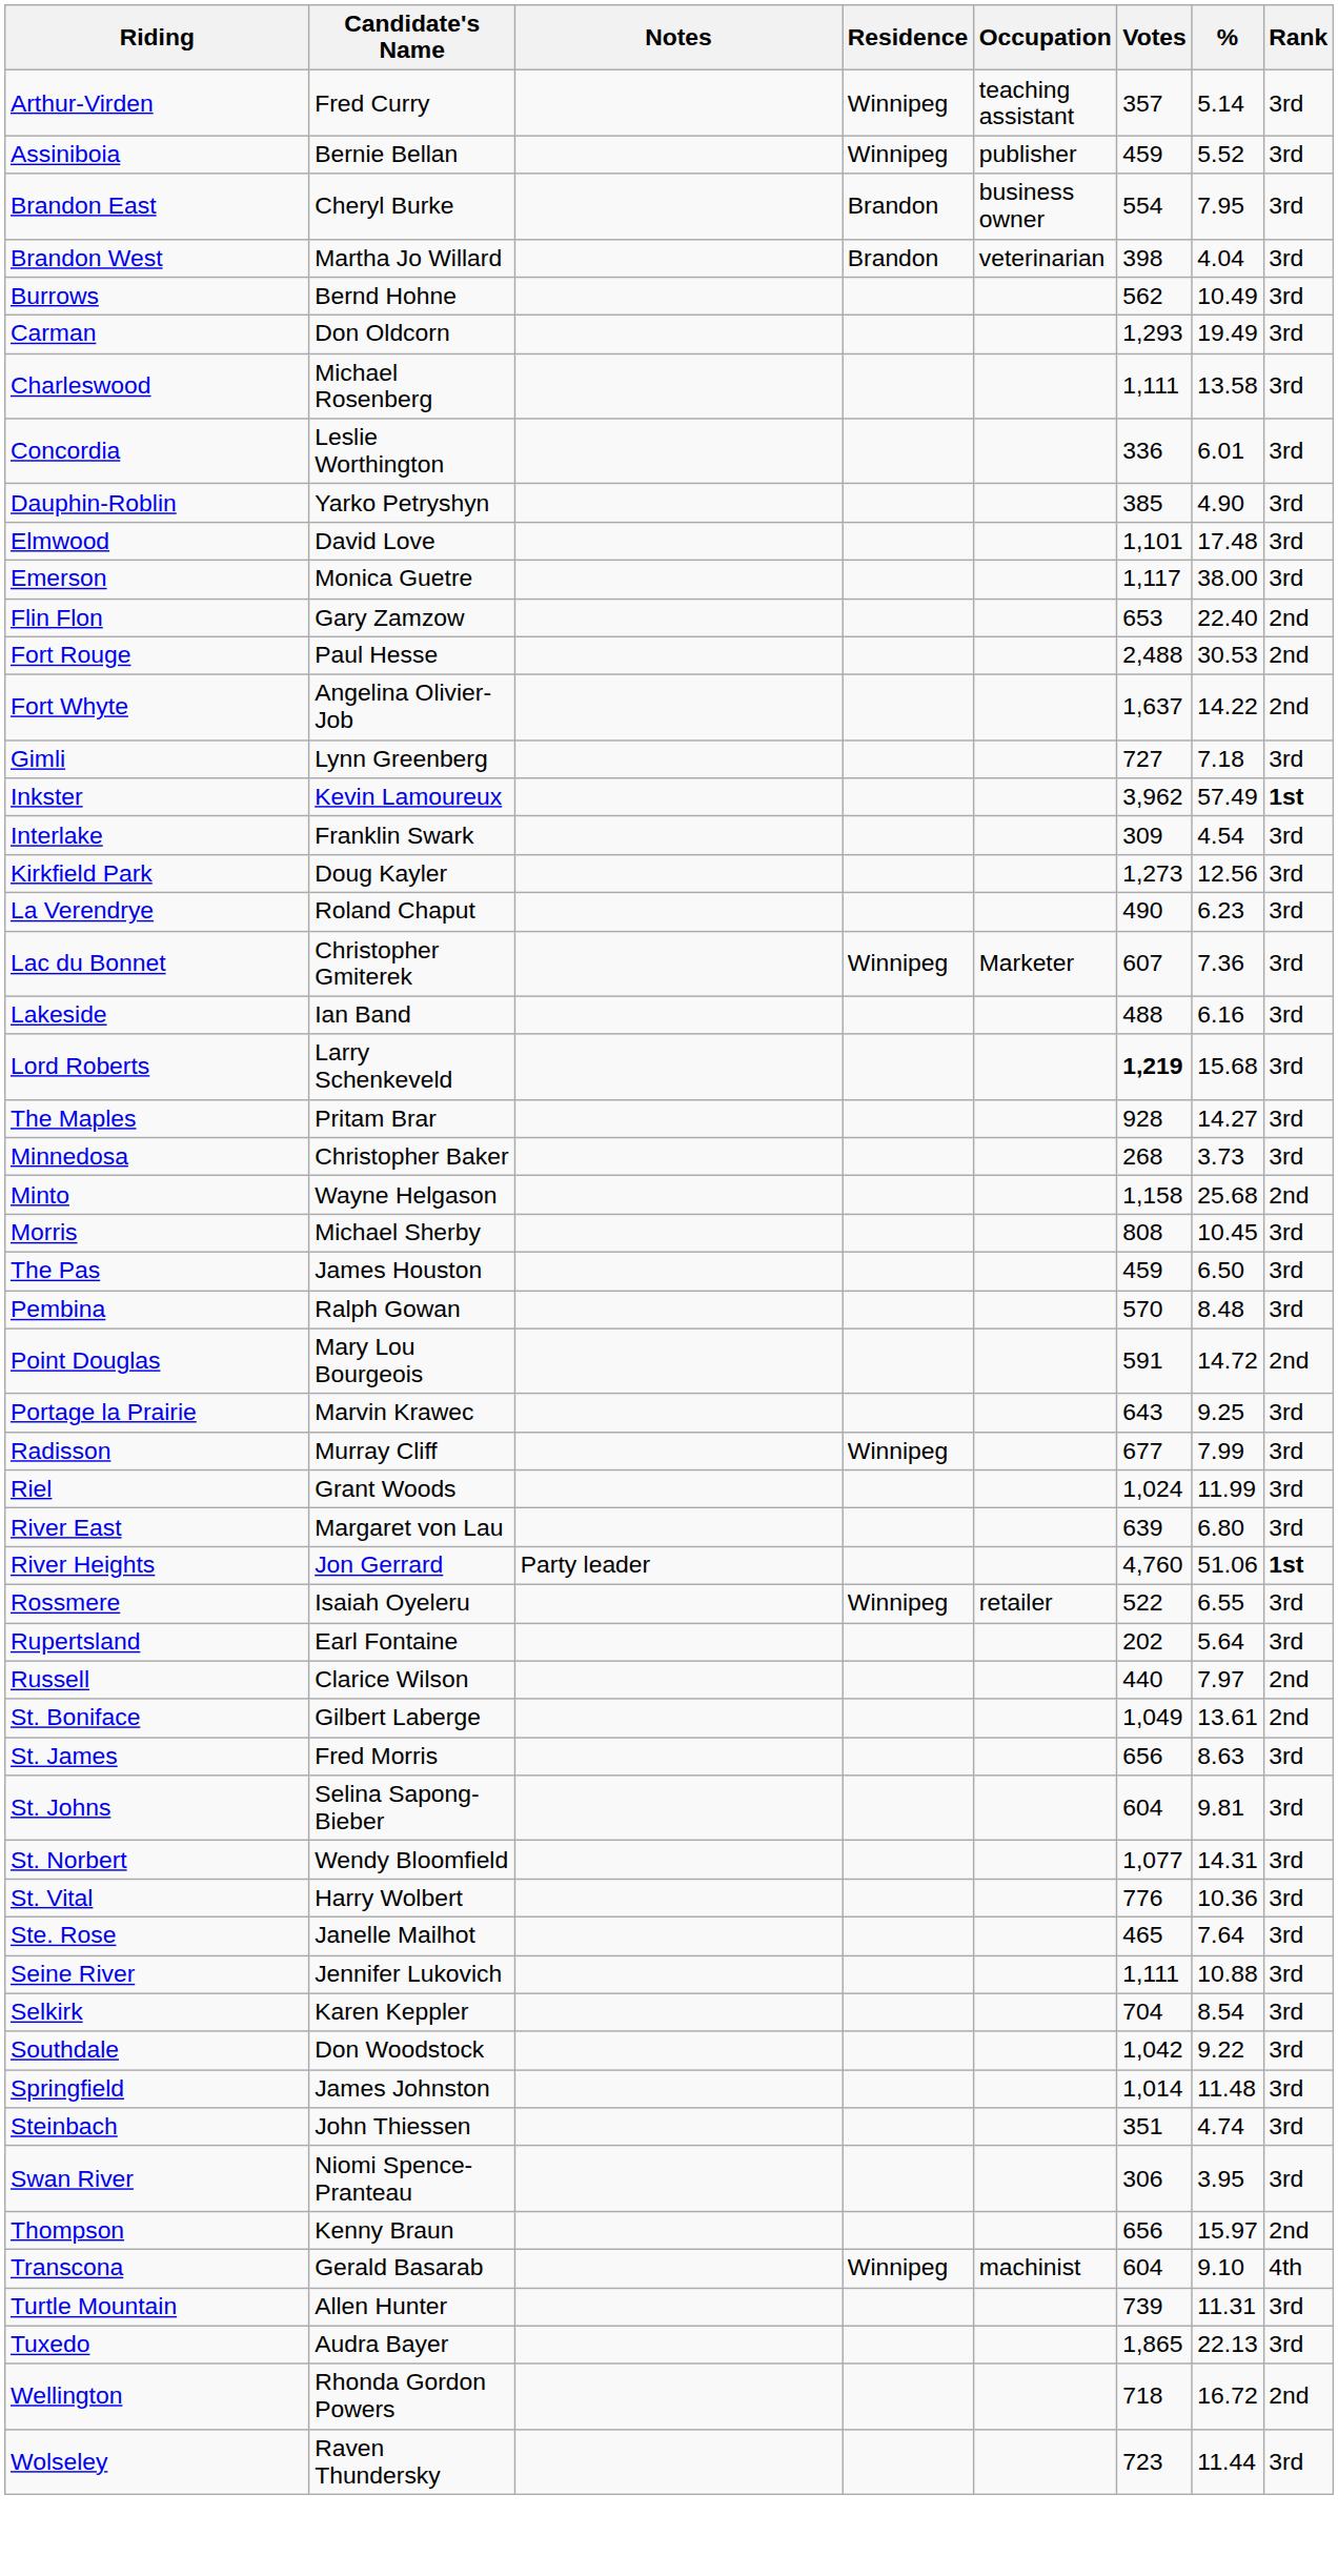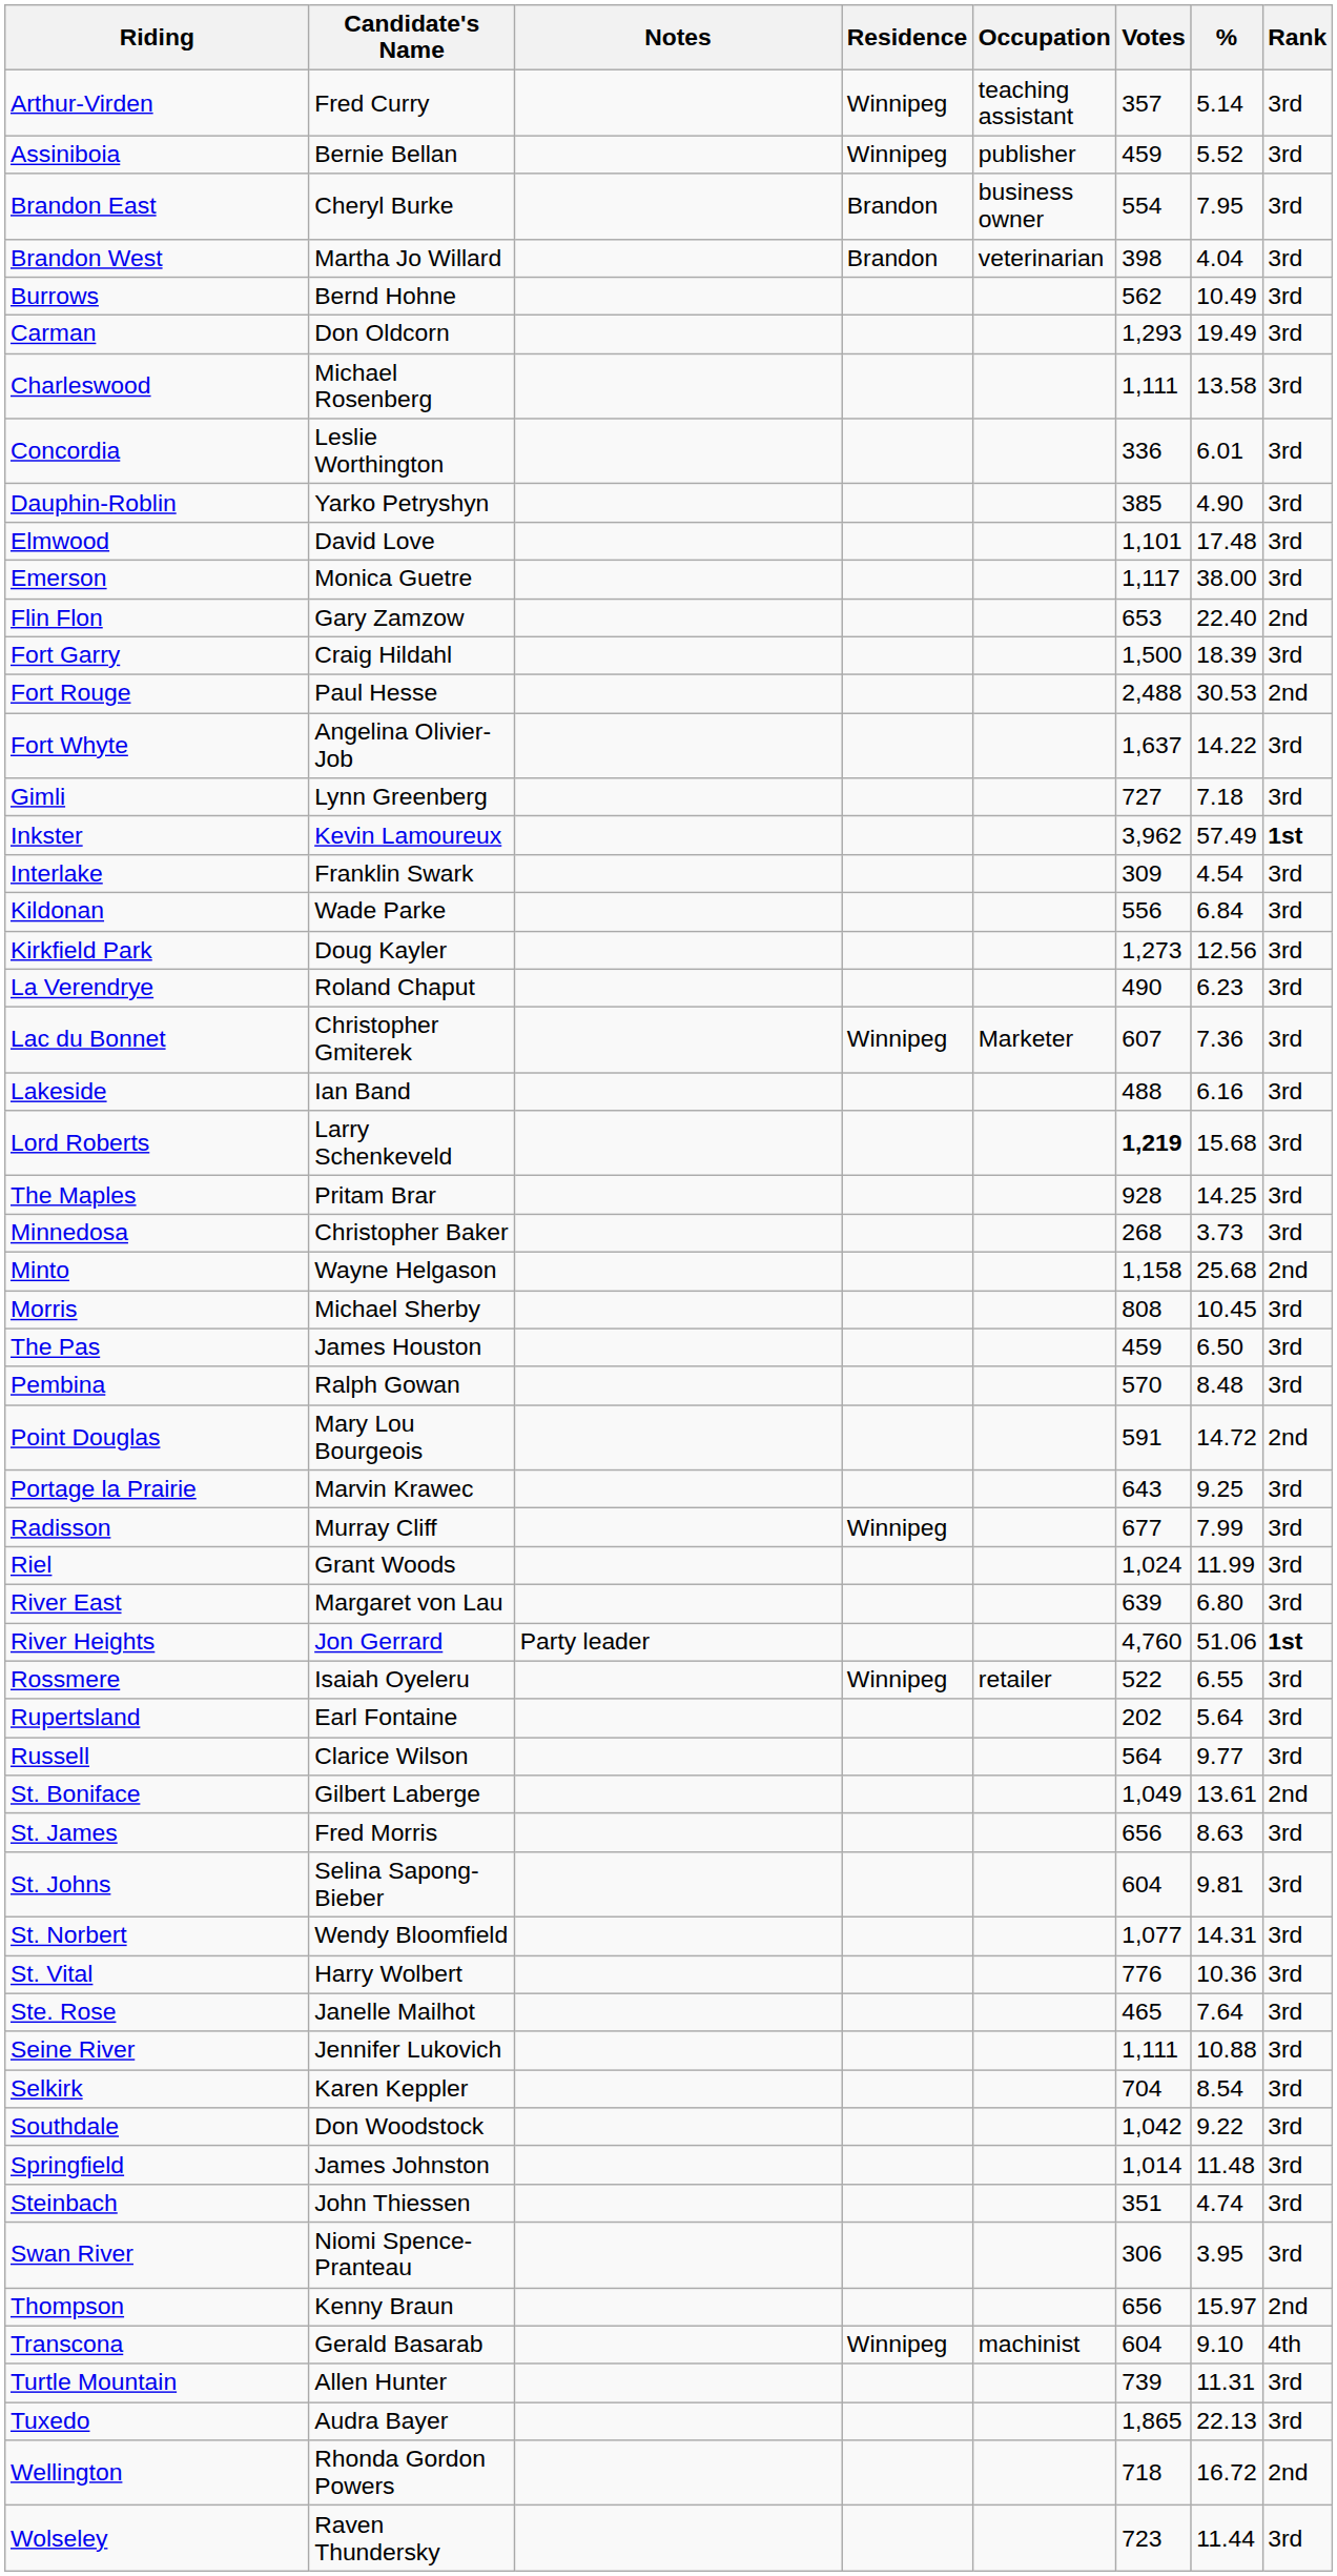+ row: Fort Garry | Craig Hildahl | 1,500 | 18.39 | 3rd
Fort Whyte | Rank: 2nd -> 3rd
+ row: Kildonan | Wade Parke | 556 | 6.84 | 3rd
The Maples | %: 14.27 -> 14.25
Russell | Votes: 440 -> 564
Russell | %: 7.97 -> 9.77
Russell | Rank: 2nd -> 3rd
